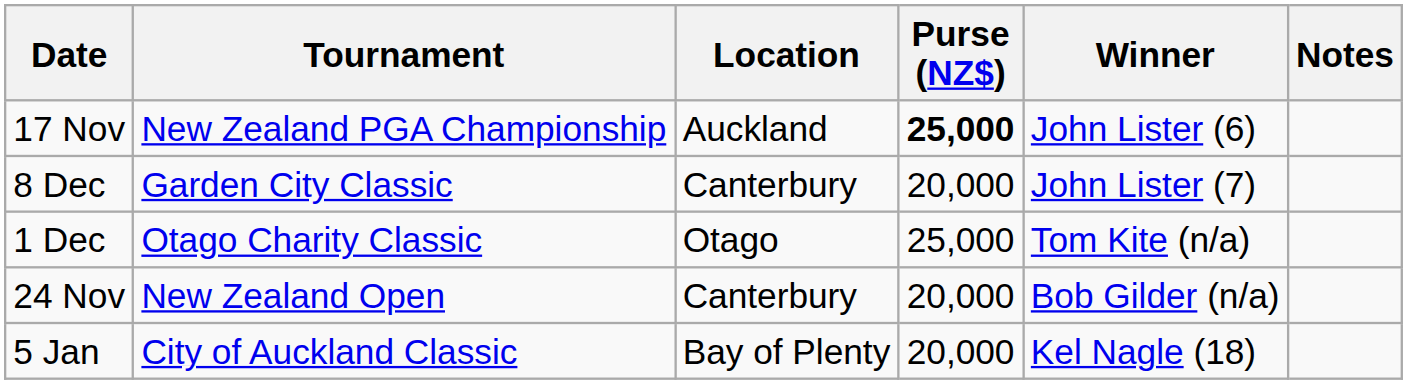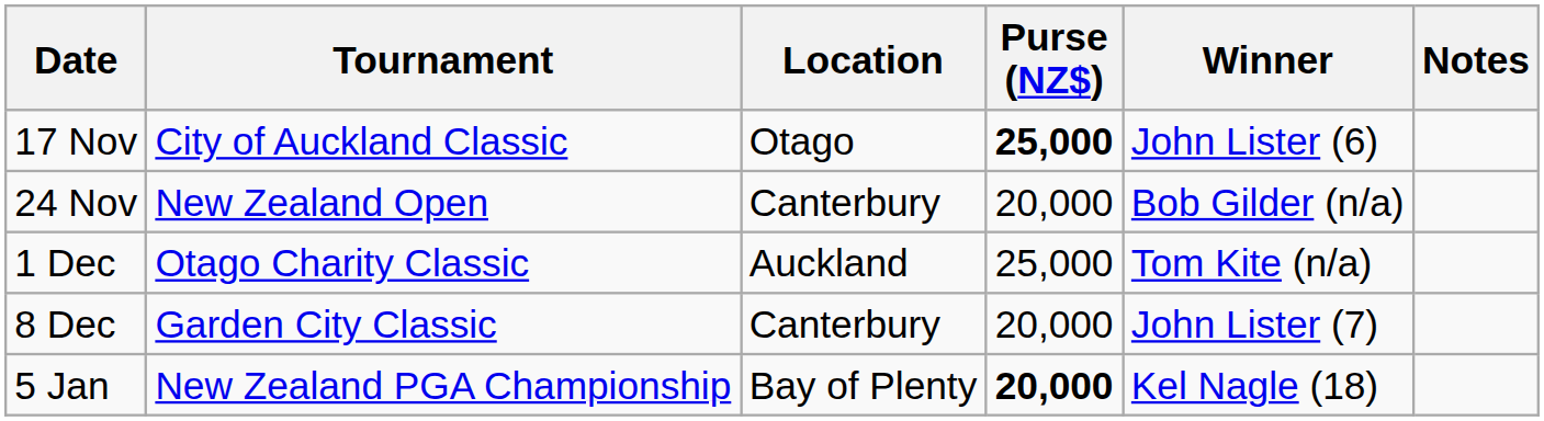17 Nov | Tournament: New Zealand PGA Championship -> City of Auckland Classic
17 Nov | Location: Auckland -> Otago
rows swapped: 24 Nov <-> 8 Dec
1 Dec | Location: Otago -> Auckland
5 Jan | Tournament: City of Auckland Classic -> New Zealand PGA Championship
5 Jan | Purse (NZ$): normal -> bold
